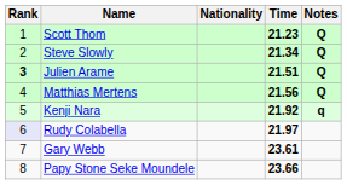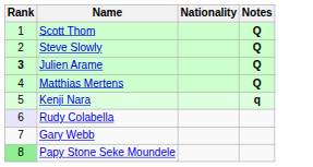- column: Time | 21.23 | 21.34 | 21.51 | 21.56 | 21.92 | 21.97 | 23.61 | 23.66
Papy Stone Seke Moundele | Rank: no background -> lightgreen background
